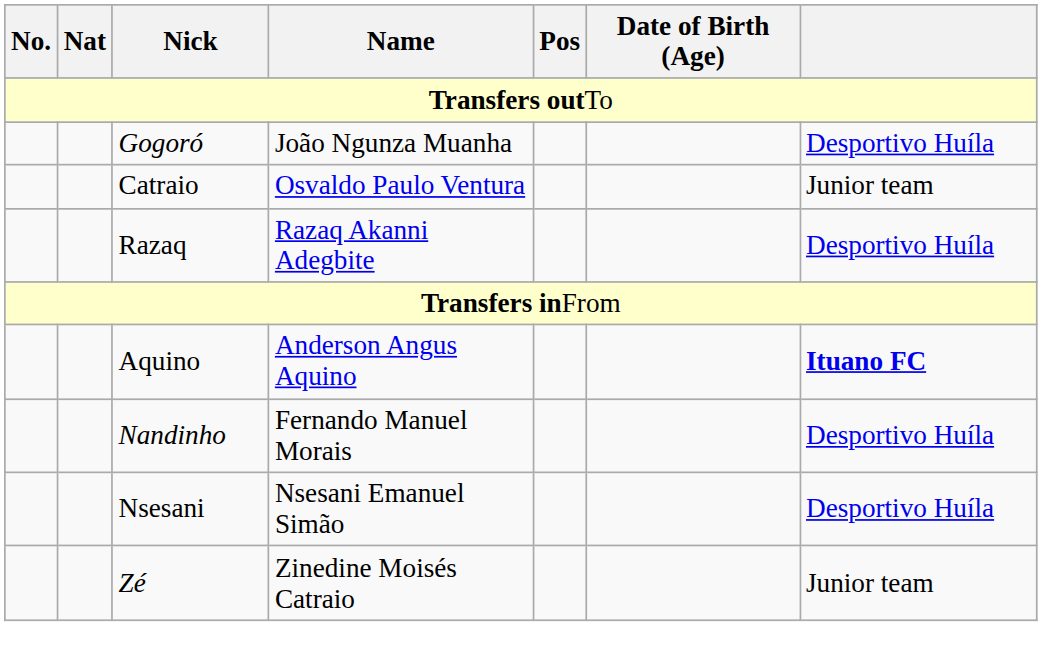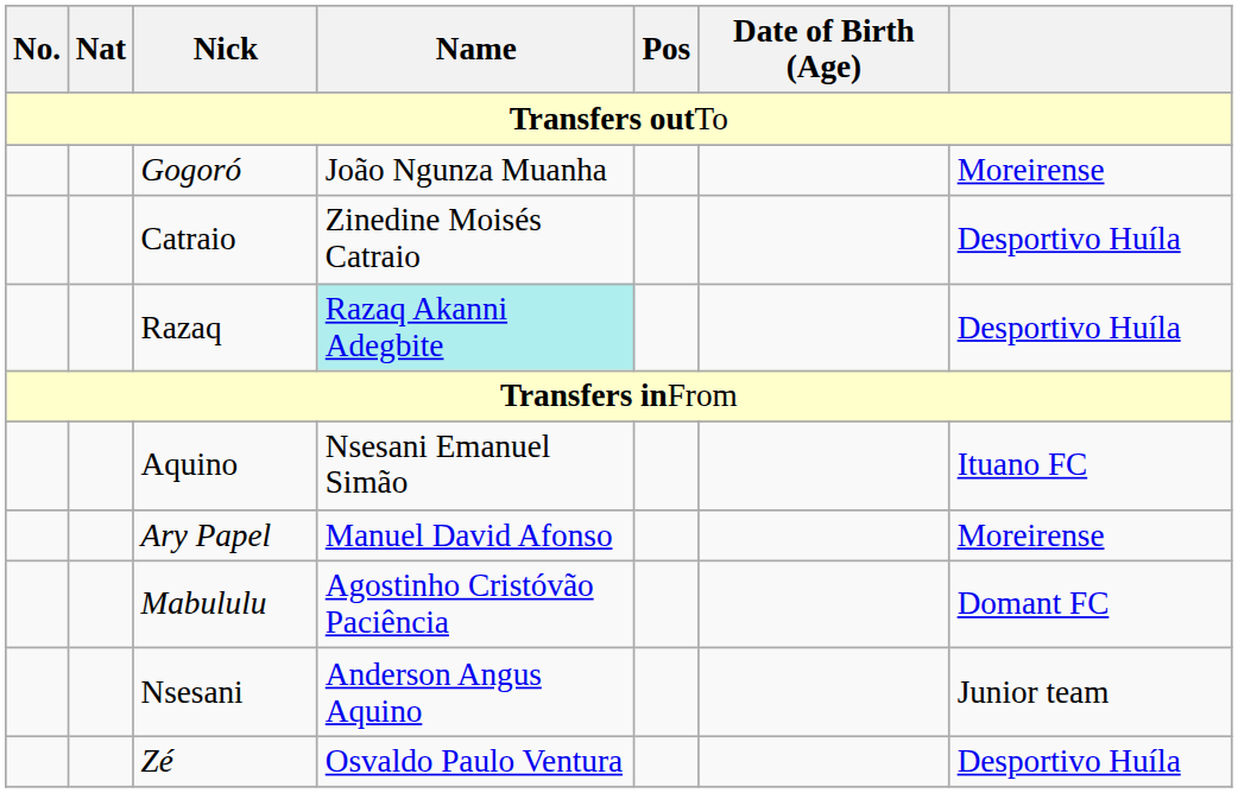Gogoró | column 7: Desportivo Huíla -> Moreirense
Catraio | Name: Osvaldo Paulo Ventura -> Zinedine Moisés Catraio
Catraio | column 7: Junior team -> Desportivo Huíla
Razaq | Name: no background -> paleturquoise background
Aquino | Name: Anderson Angus Aquino -> Nsesani Emanuel Simão
Aquino | column 7: bold -> normal
+ row: Ary Papel | Manuel David Afonso | Moreirense
+ row: Mabululu | Agostinho Cristóvão Paciência | Domant FC
- row: Nandinho | Fernando Manuel Morais | Desportivo Huíla
Nsesani | Name: Nsesani Emanuel Simão -> Anderson Angus Aquino
Nsesani | column 7: Desportivo Huíla -> Junior team
Zé | Name: Zinedine Moisés Catraio -> Osvaldo Paulo Ventura
Zé | column 7: Junior team -> Desportivo Huíla
